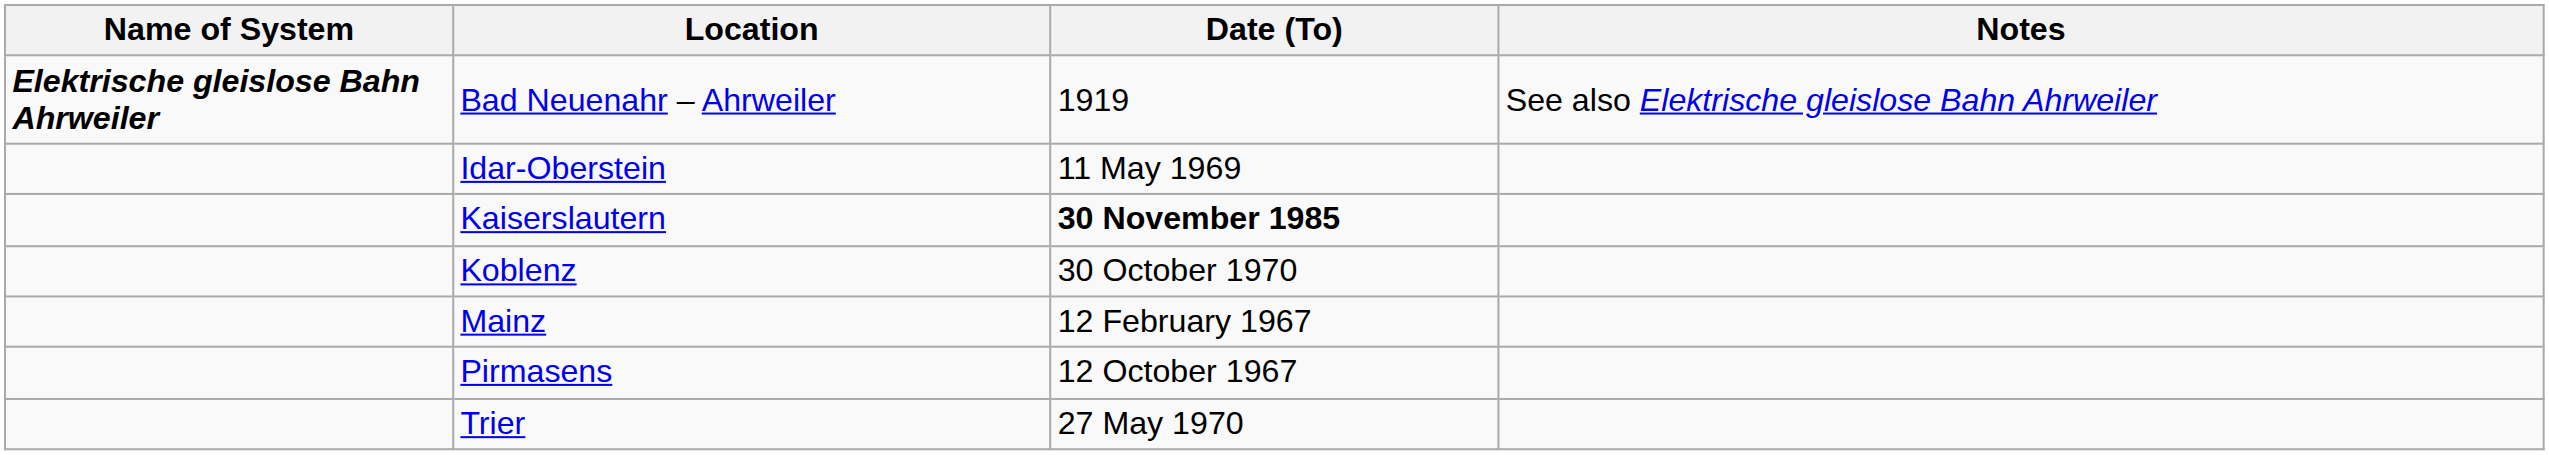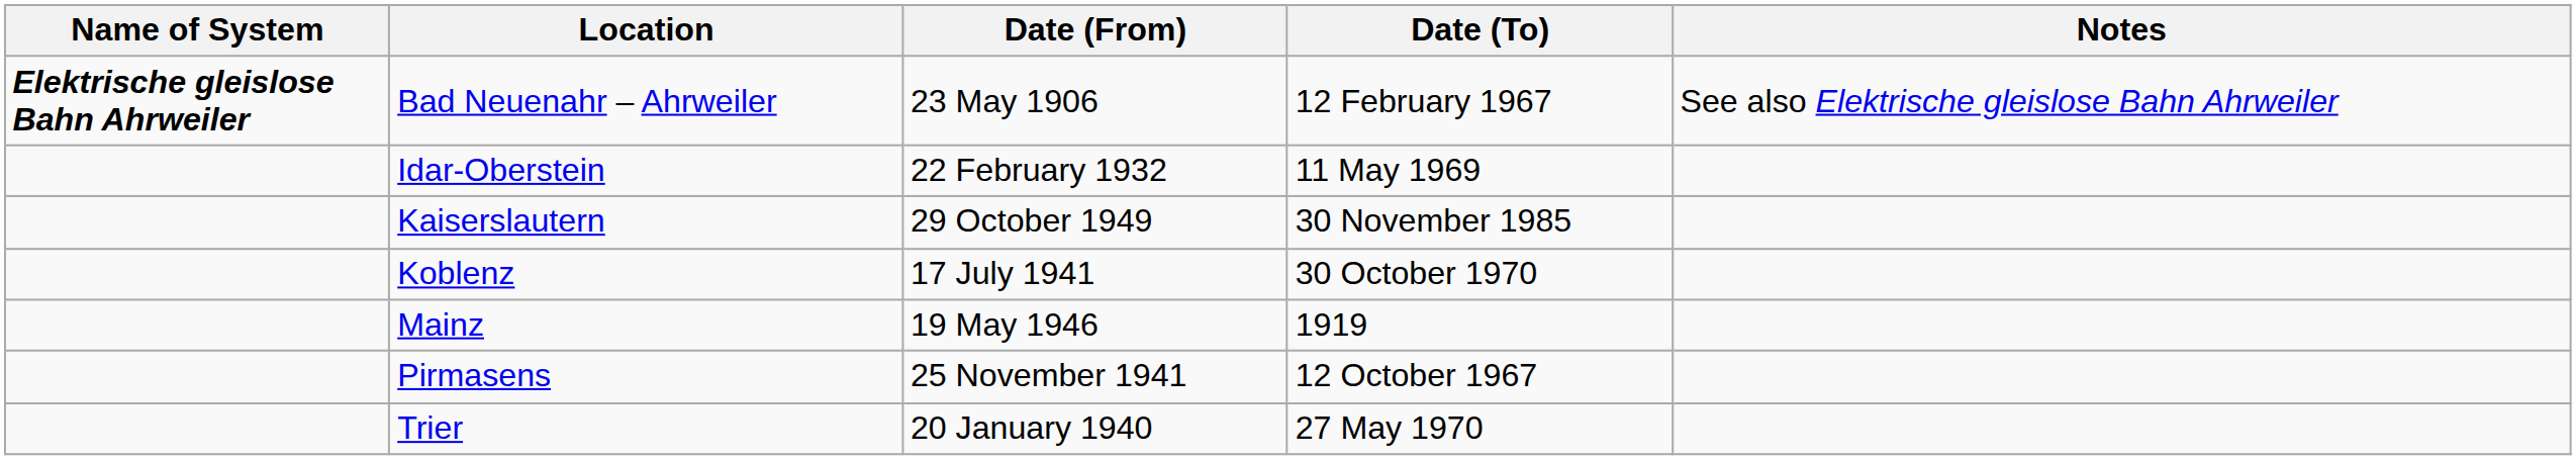+ column: Date (From) | 23 May 1906 | 22 February 1932 | 29 October 1949 | 17 July 1941 | 19 May 1946 | 25 November 1941 | 20 January 1940
Bad Neuenahr – Ahrweiler | Date (To): 1919 -> 12 February 1967
Kaiserslautern | Date (To): bold -> normal
Mainz | Date (To): 12 February 1967 -> 1919
